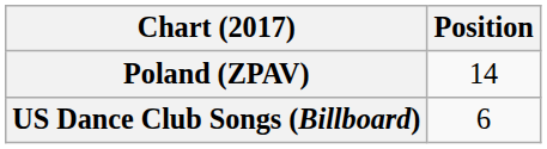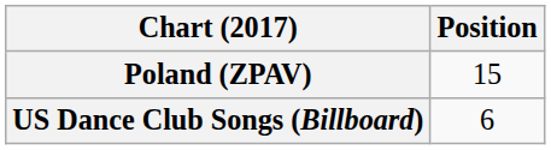Poland (ZPAV) | Position: 14 -> 15
